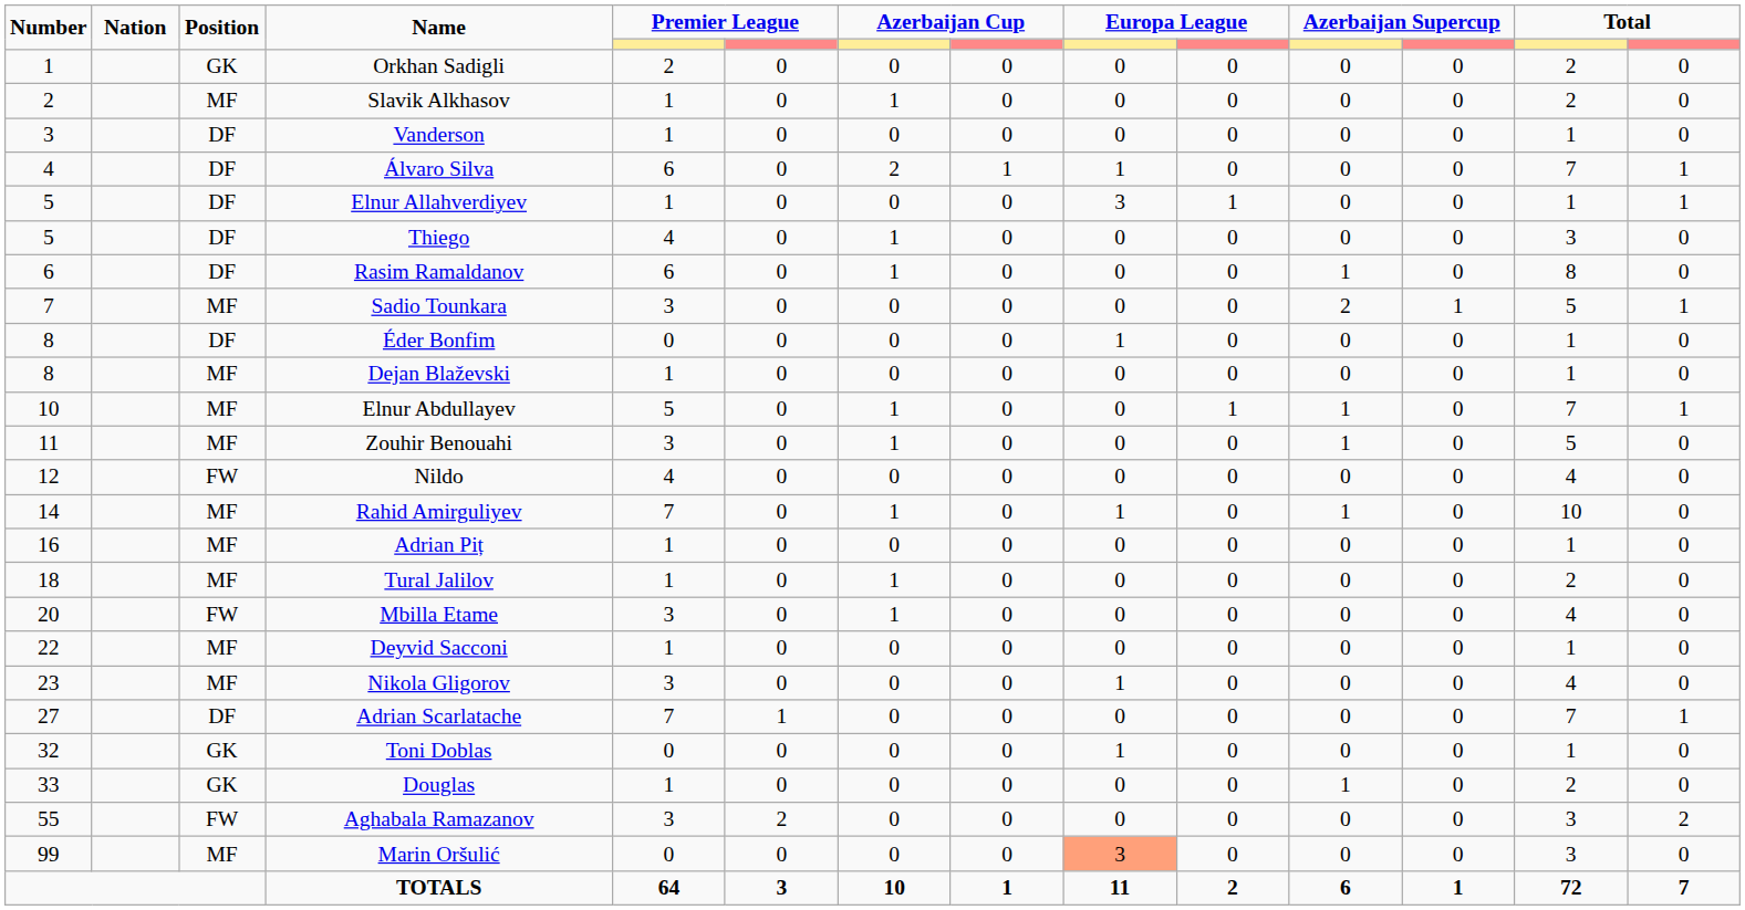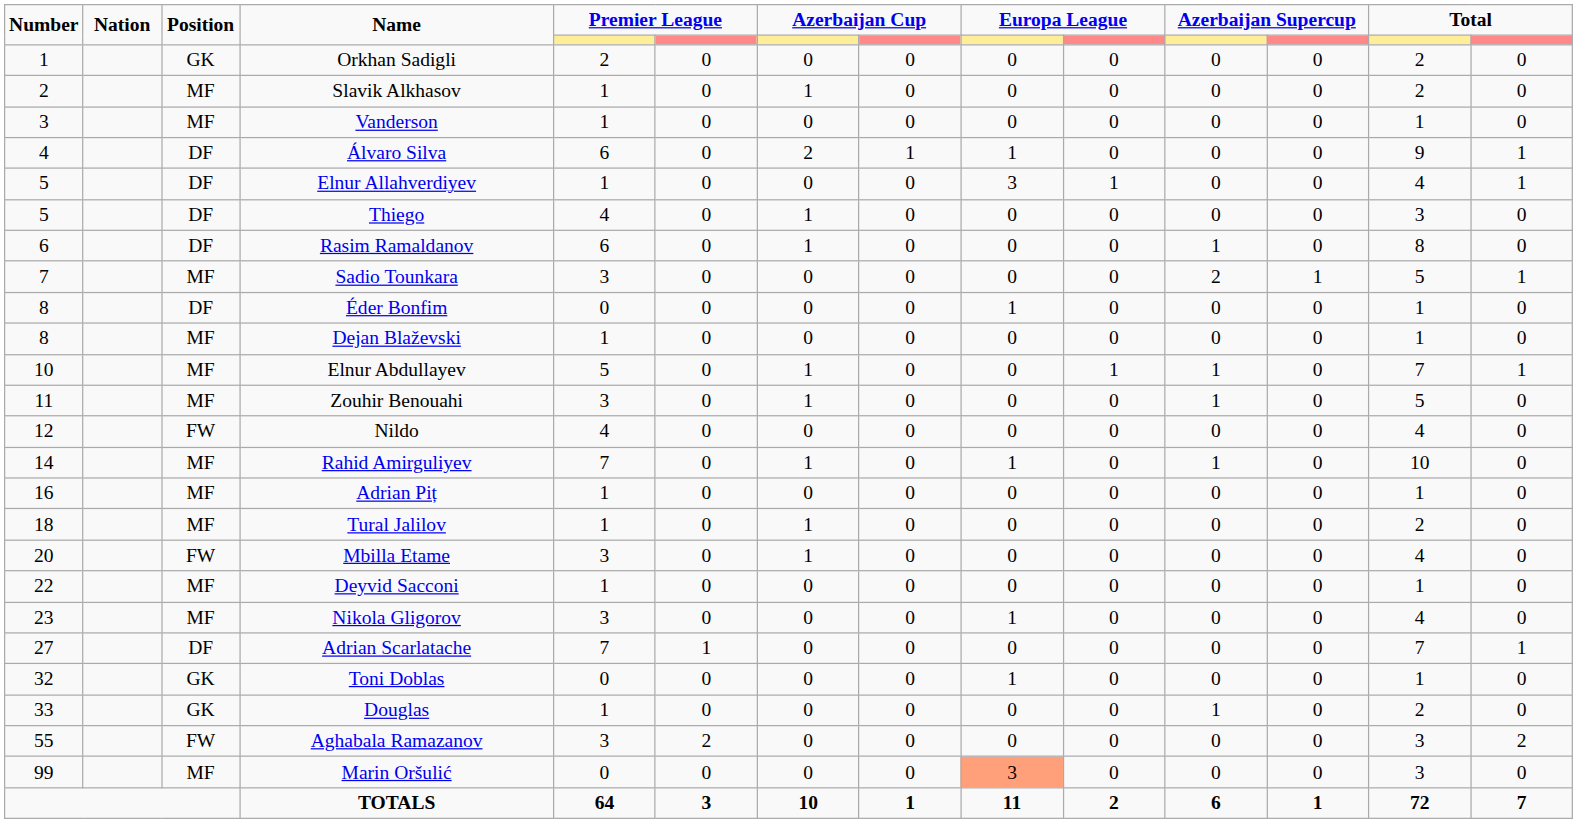Vanderson | Position: DF -> MF
Álvaro Silva | column 13: 7 -> 9
Elnur Allahverdiyev | column 13: 1 -> 4
